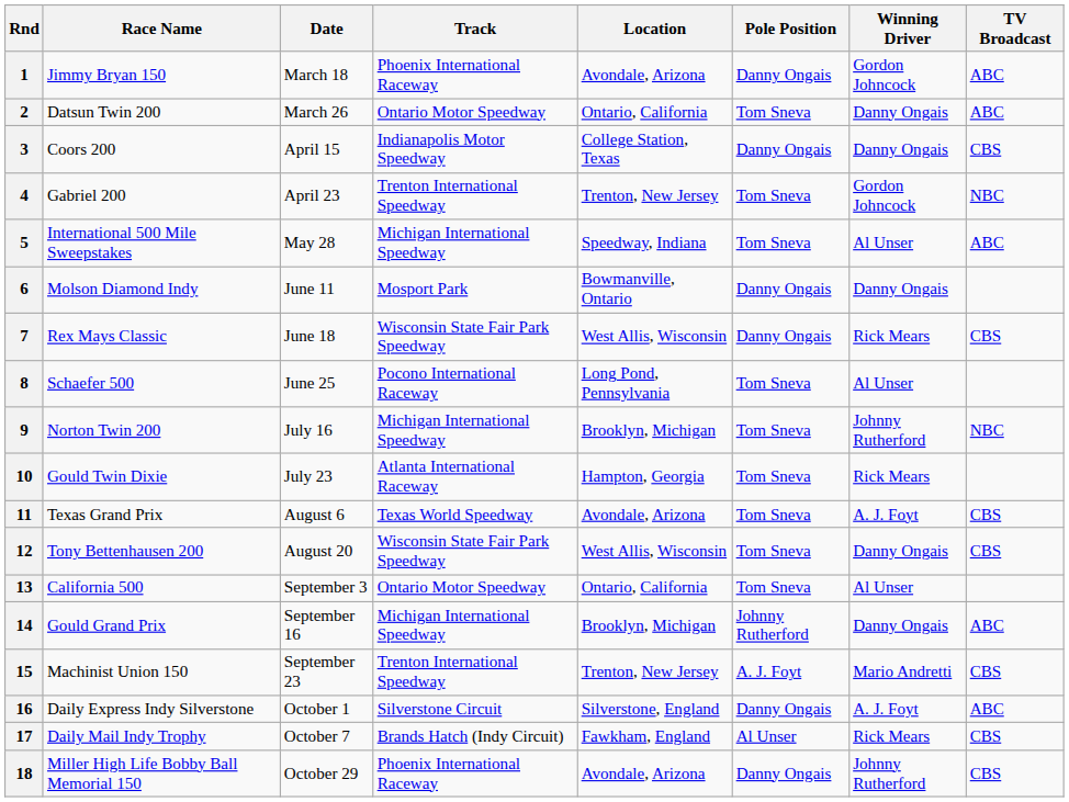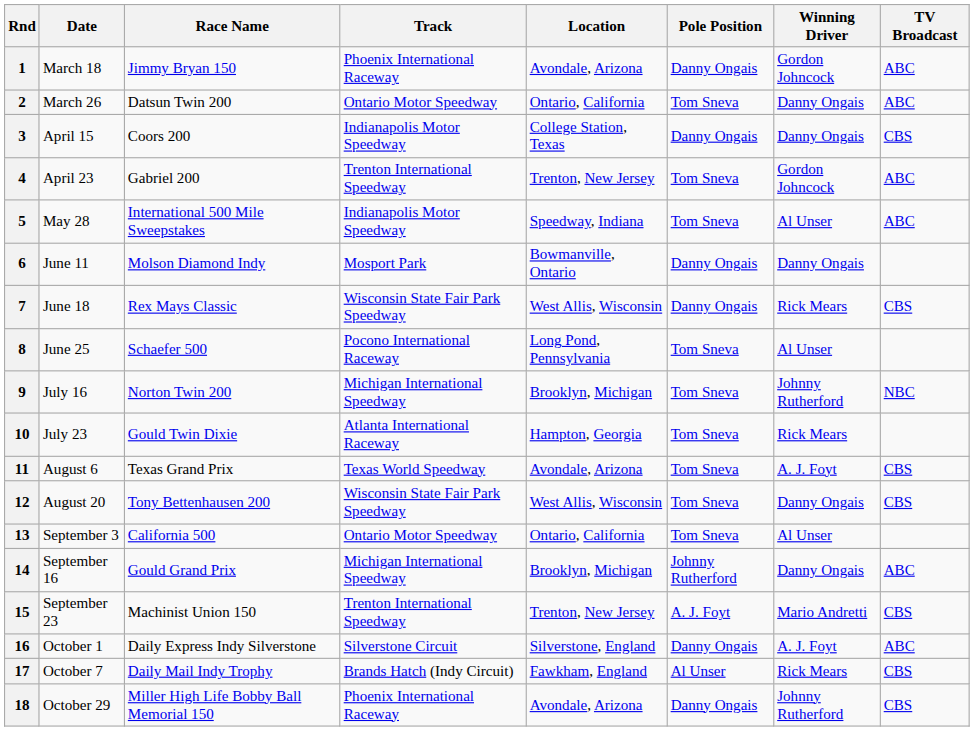columns swapped: Date <-> Race Name
4 | TV Broadcast: NBC -> ABC
5 | Track: Michigan International Speedway -> Indianapolis Motor Speedway
